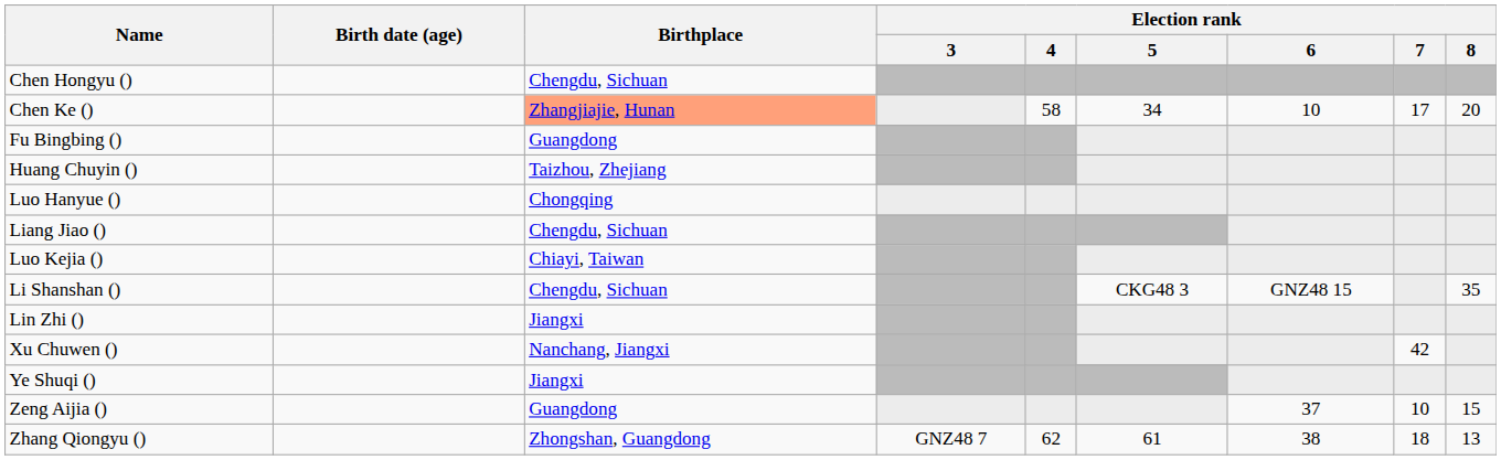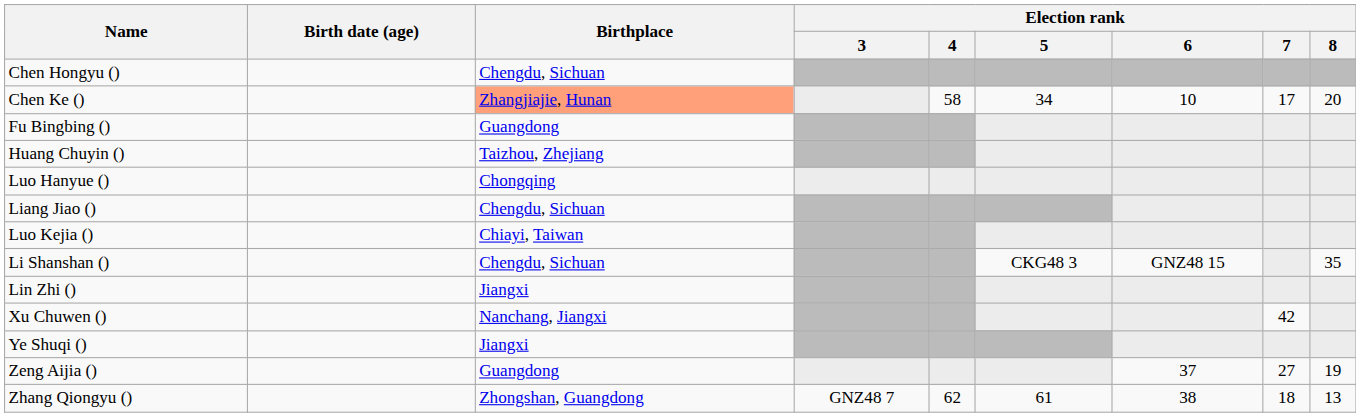Zeng Aijia () | Election rank / 7: 10 -> 27
Zeng Aijia () | Election rank / 8: 15 -> 19
